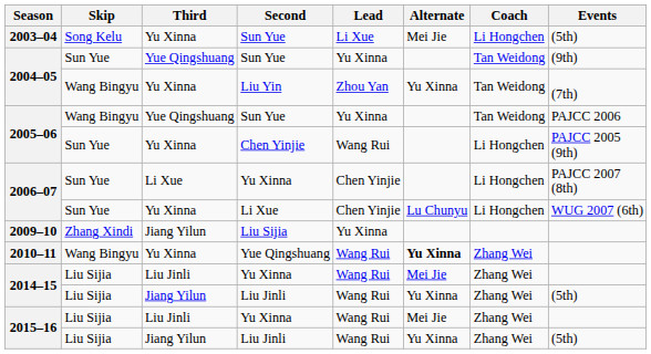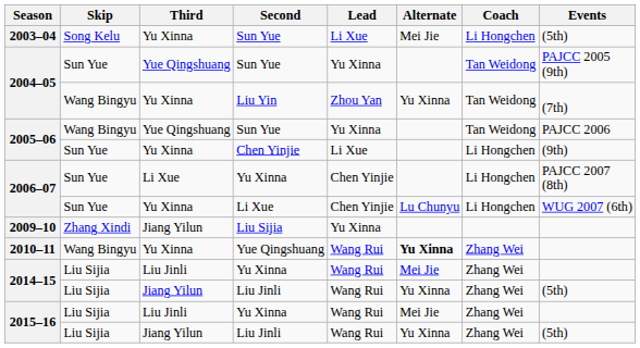2004–05 / Sun Yue | Events: (9th) -> PAJCC 2005 (9th)
2005–06 / Chen Yinjie | Lead: Wang Rui -> Li Xue
2005–06 / Chen Yinjie | Events: PAJCC 2005 (9th) -> (9th)
